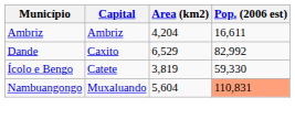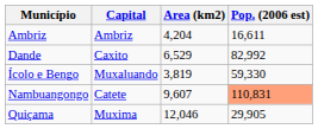Ícolo e Bengo | Capital: Catete -> Muxaluando
Nambuangongo | Capital: Muxaluando -> Catete
Nambuangongo | Area (km2): 5,604 -> 9,607
+ row: Quiçama | Muxima | 12,046 | 29,905
